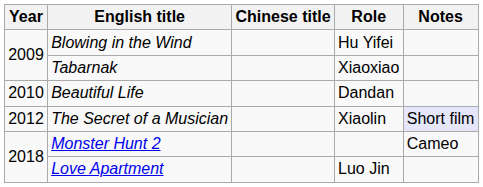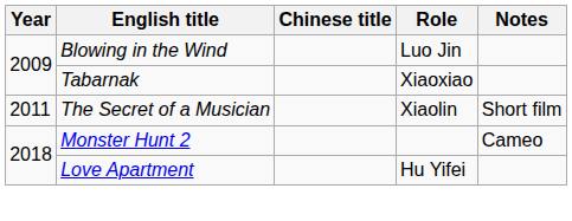Blowing in the Wind | Role: Hu Yifei -> Luo Jin
- row: 2010 | Beautiful Life | Dandan
The Secret of a Musician | Year: 2012 -> 2011
The Secret of a Musician | Notes: lavender background -> no background
Love Apartment | Role: Luo Jin -> Hu Yifei
